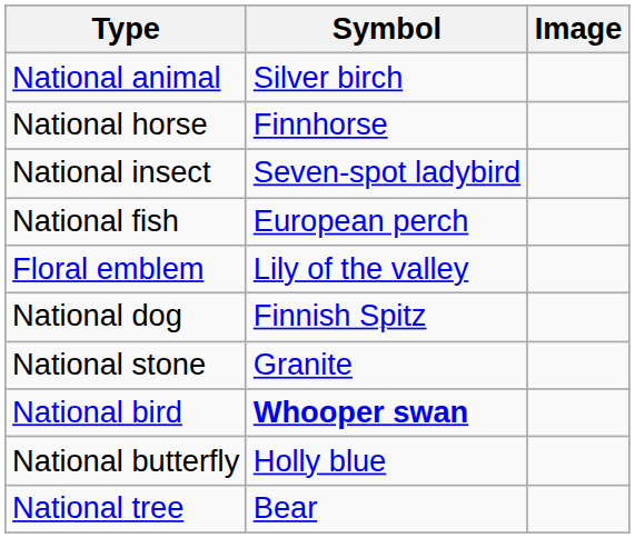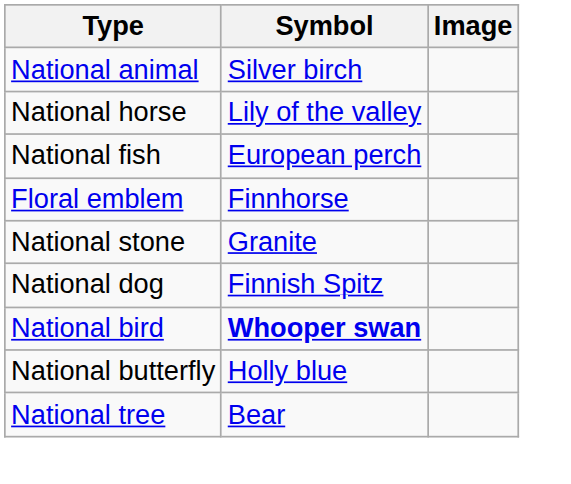National horse | Symbol: Finnhorse -> Lily of the valley
- row: National insect | Seven-spot ladybird
Floral emblem | Symbol: Lily of the valley -> Finnhorse
rows swapped: National stone <-> National dog
